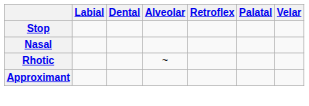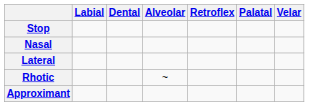+ row: Lateral
